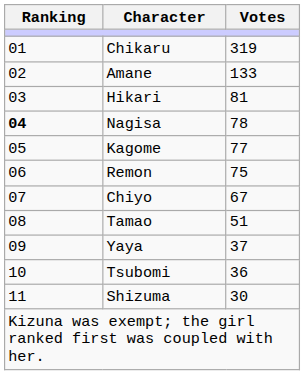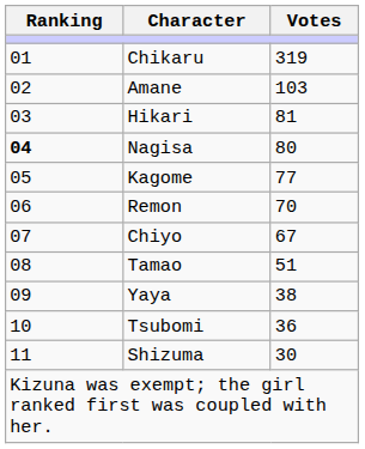Amane | Votes: 133 -> 103
Nagisa | Votes: 78 -> 80
Remon | Votes: 75 -> 70
Yaya | Votes: 37 -> 38
